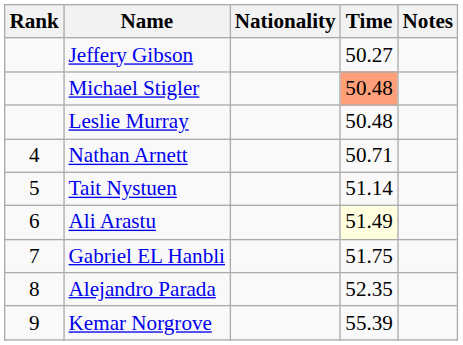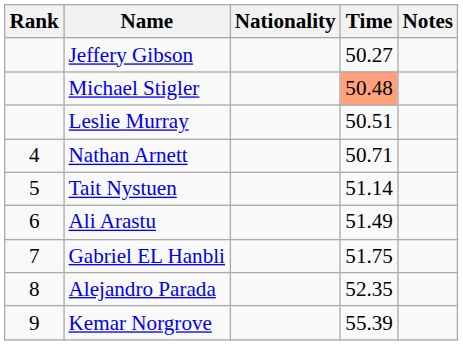Leslie Murray | Time: 50.48 -> 50.51
Ali Arastu | Time: lightyellow background -> no background
